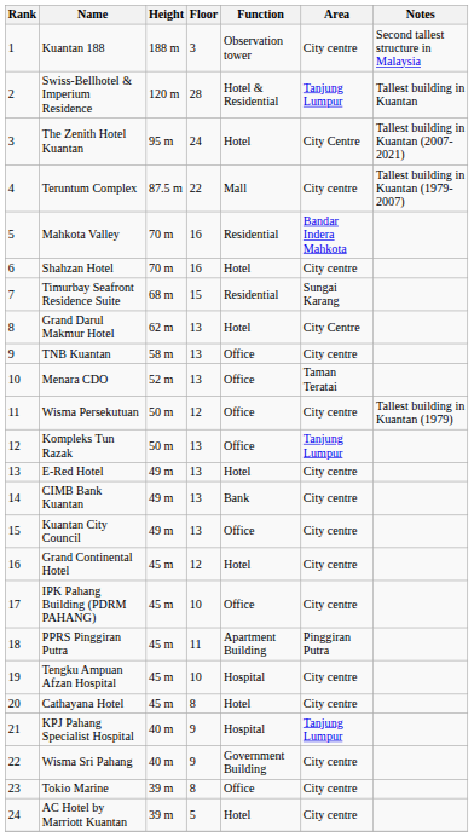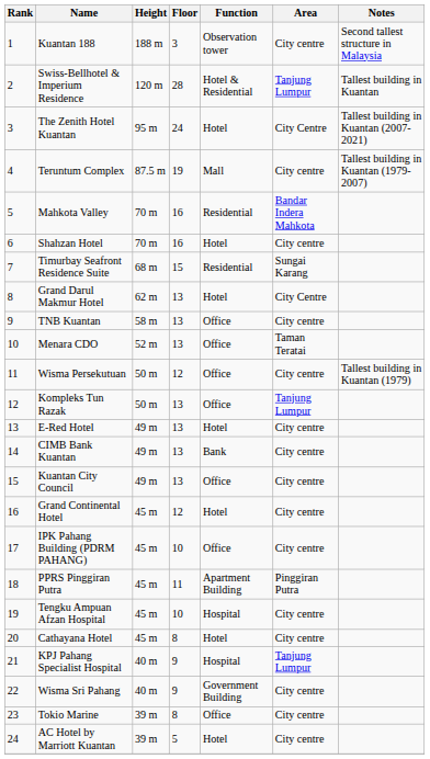Teruntum Complex | Floor: 22 -> 19
